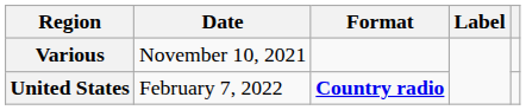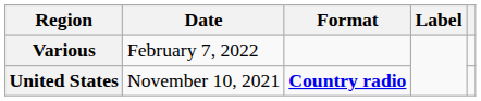Various | Date: November 10, 2021 -> February 7, 2022
United States | Date: February 7, 2022 -> November 10, 2021
